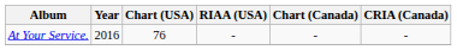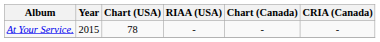At Your Service. | Year: 2016 -> 2015
At Your Service. | Chart (USA): 76 -> 78
